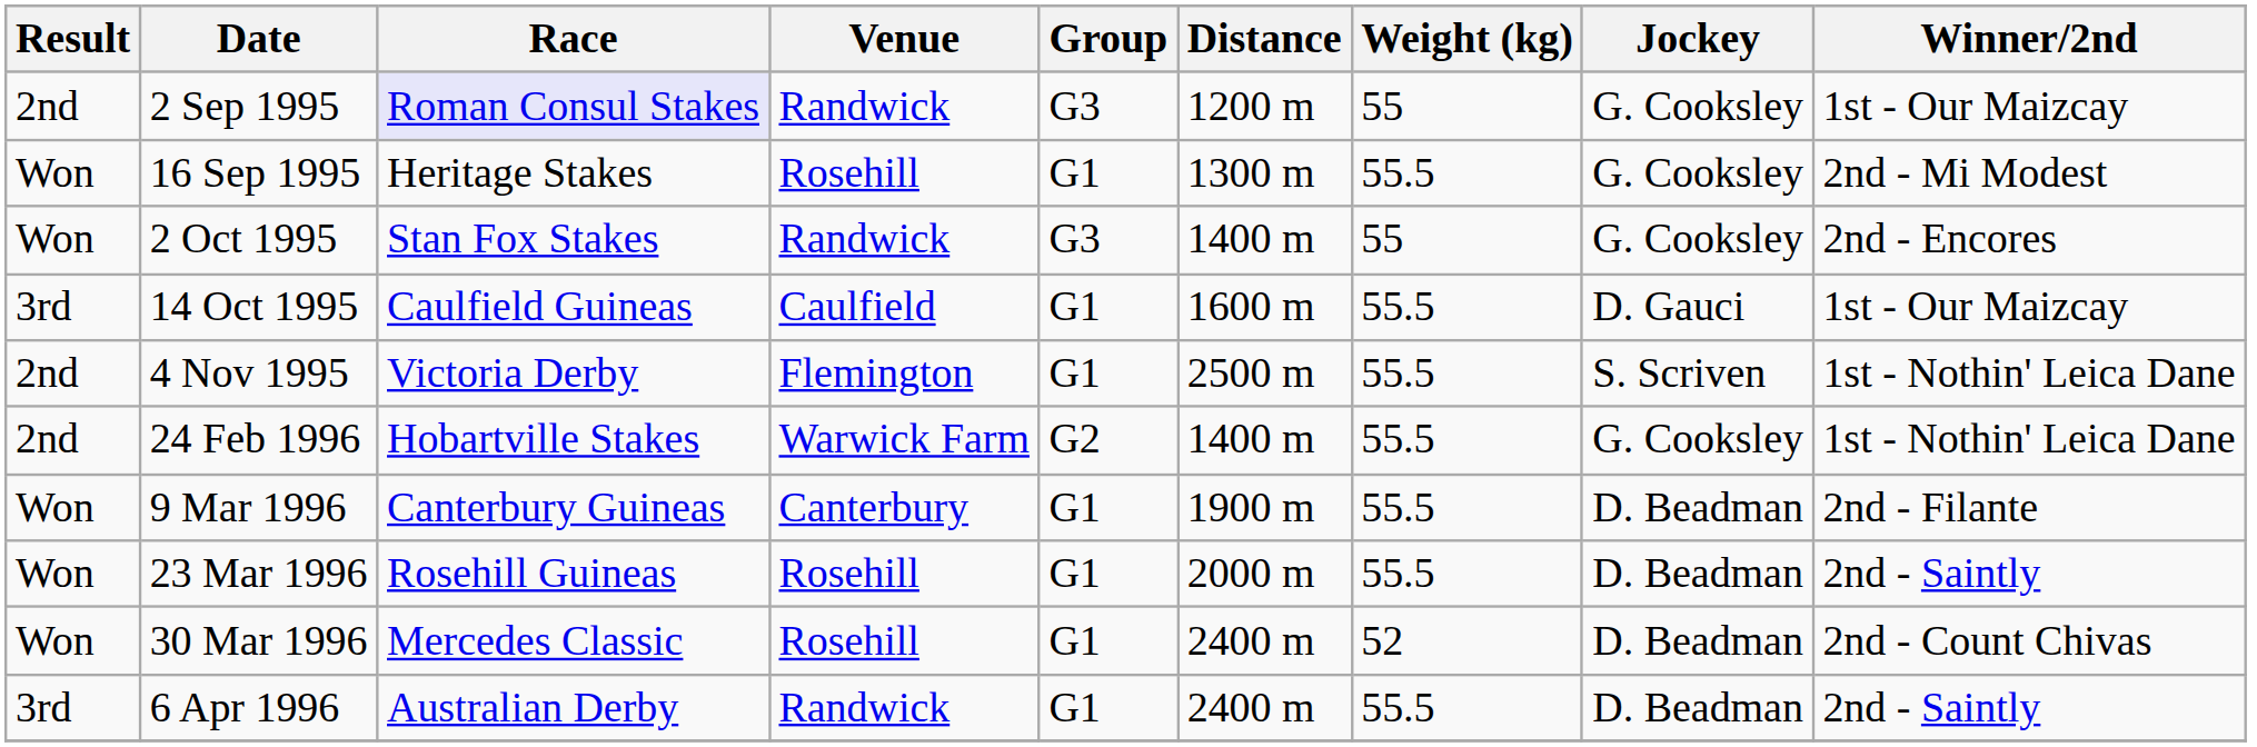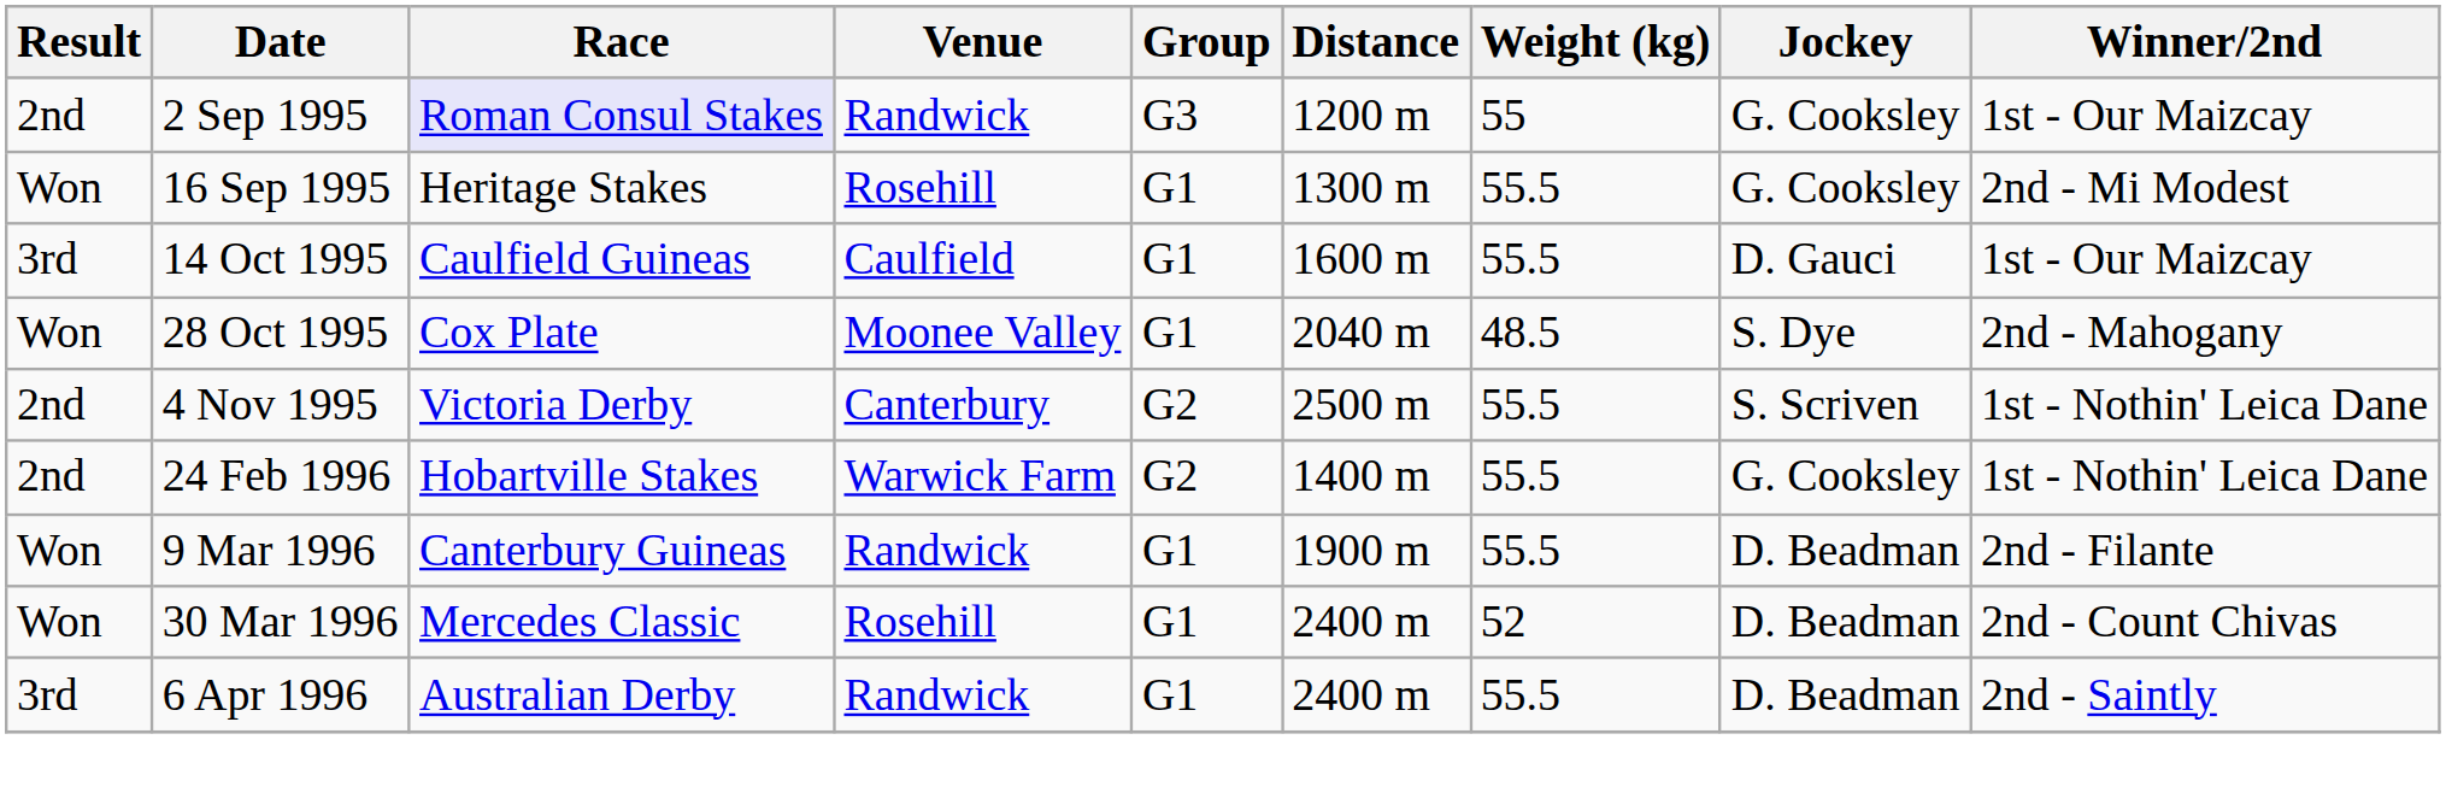- row: Won | 2 Oct 1995 | Stan Fox Stakes | Randwick | G3 | 1400 m | 55 | G. Cooksley | 2nd - Encores
+ row: Won | 28 Oct 1995 | Cox Plate | Moonee Valley | G1 | 2040 m | 48.5 | S. Dye | 2nd - Mahogany
4 Nov 1995 | Venue: Flemington -> Canterbury
4 Nov 1995 | Group: G1 -> G2
9 Mar 1996 | Venue: Canterbury -> Randwick
- row: Won | 23 Mar 1996 | Rosehill Guineas | Rosehill | G1 | 2000 m | 55.5 | D. Beadman | 2nd - Saintly
